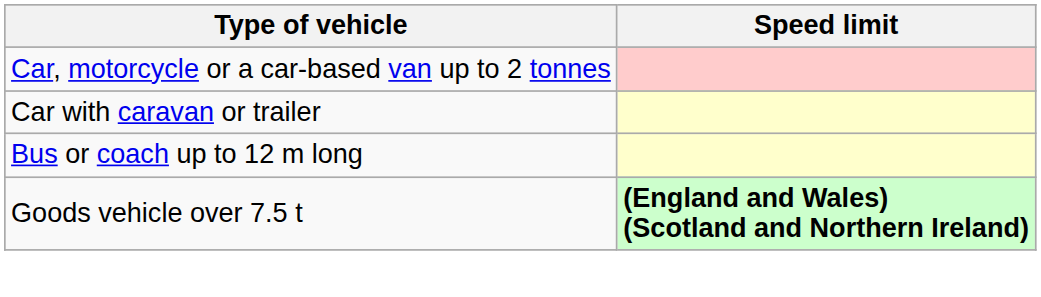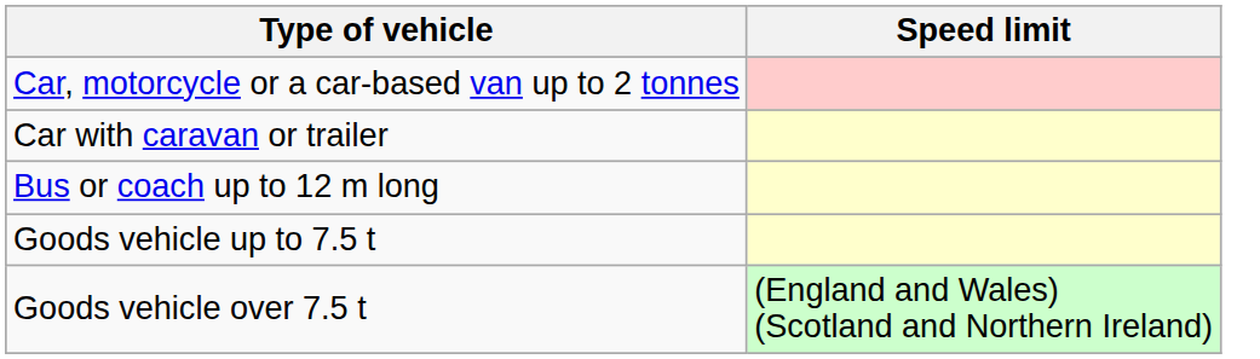+ row: Goods vehicle up to 7.5 t
Goods vehicle over 7.5 t | Speed limit: bold -> normal
